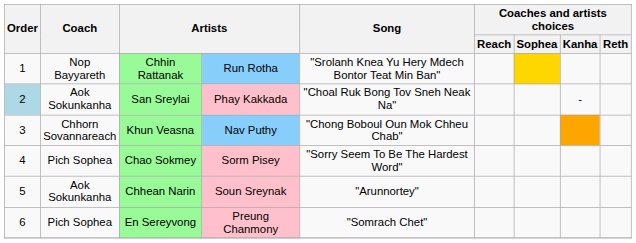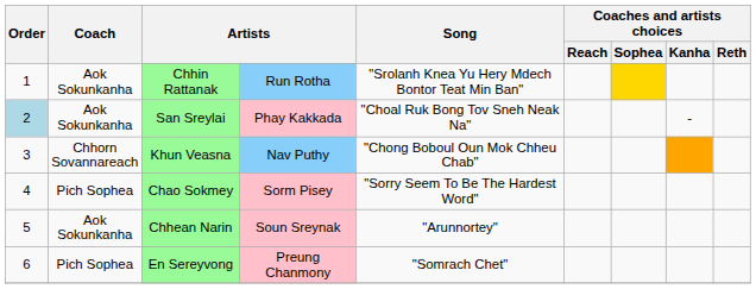Chhin Rattanak | Coach: Nop Bayyareth -> Aok Sokunkanha
